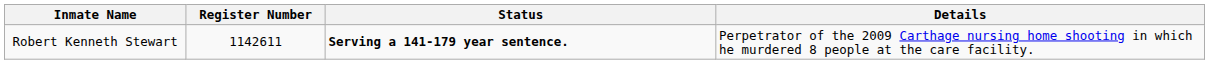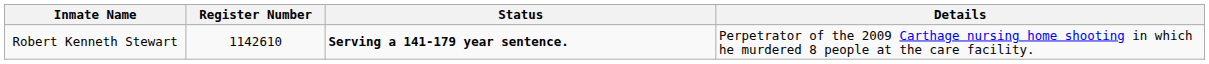Robert Kenneth Stewart | Register Number: 1142611 -> 1142610
